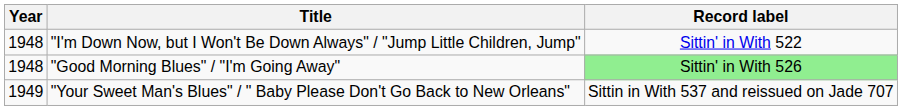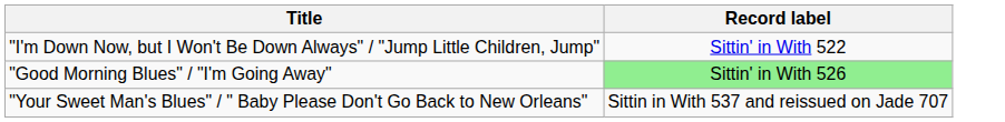- column: Year | 1948 | 1948 | 1949
